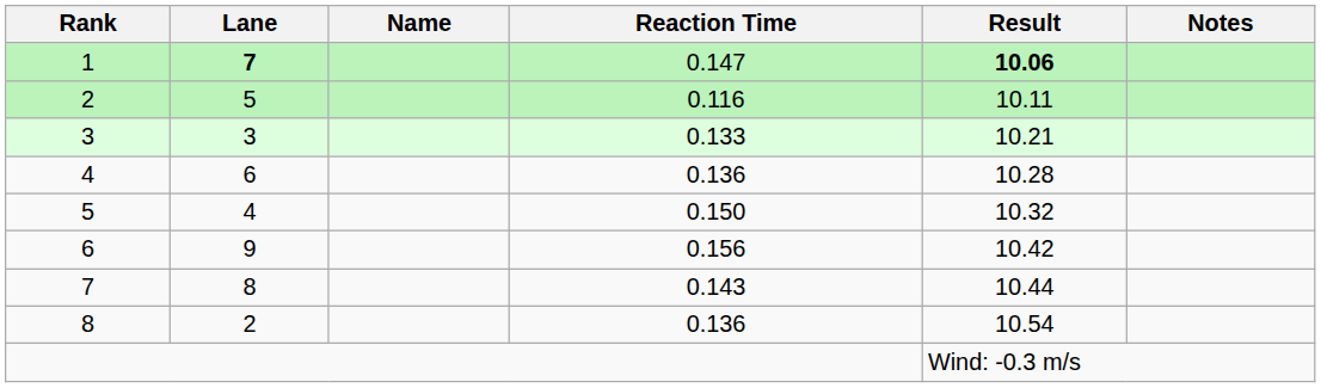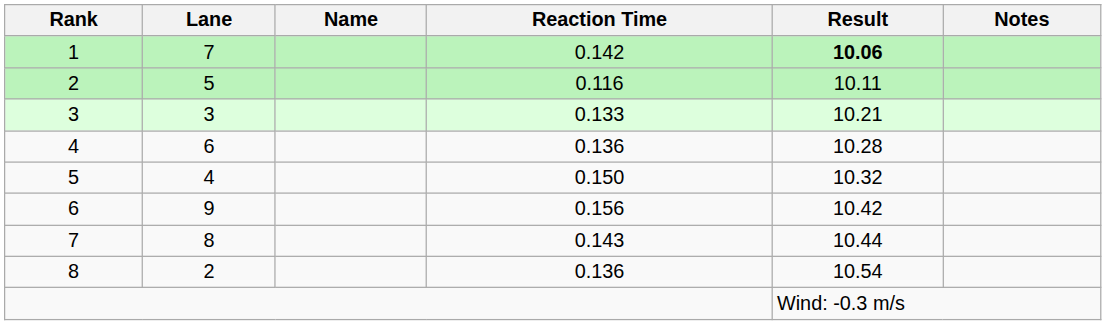1 | Lane: bold -> normal
1 | Reaction Time: 0.147 -> 0.142
